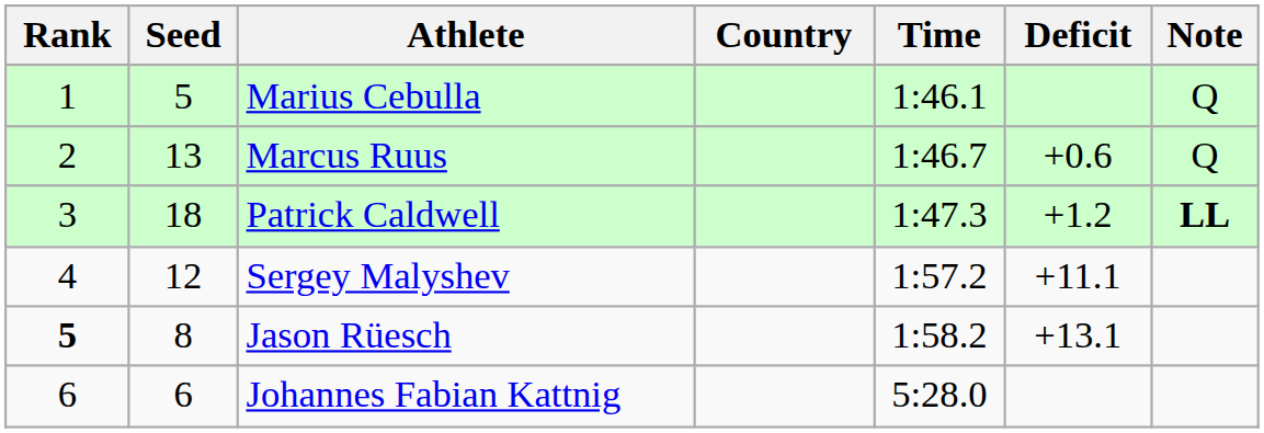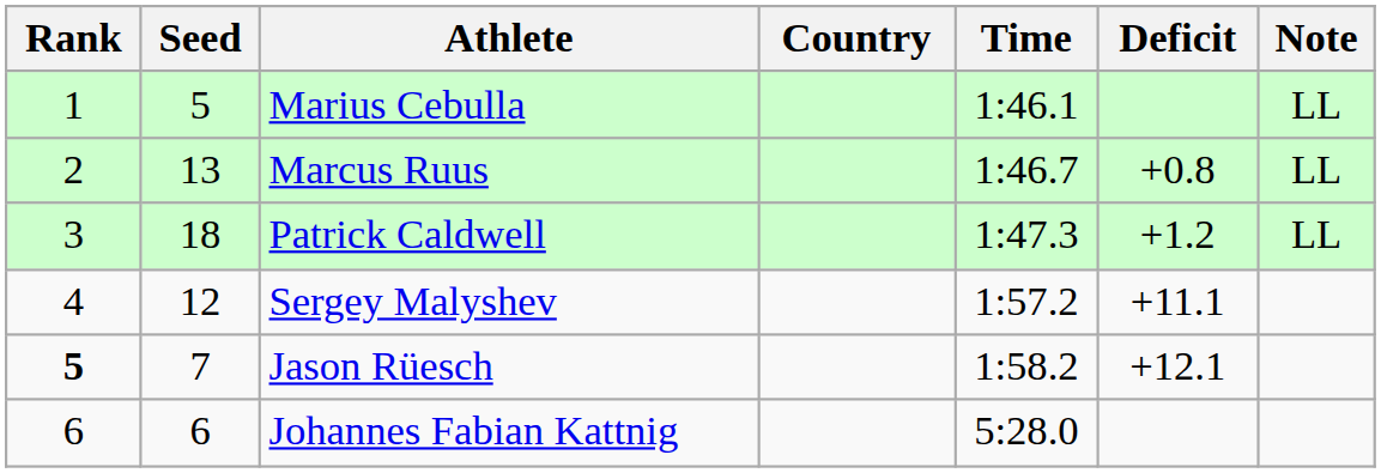Marius Cebulla | Note: Q -> LL
Marcus Ruus | Deficit: +0.6 -> +0.8
Marcus Ruus | Note: Q -> LL
Patrick Caldwell | Note: bold -> normal
Jason Rüesch | Seed: 8 -> 7
Jason Rüesch | Deficit: +13.1 -> +12.1
